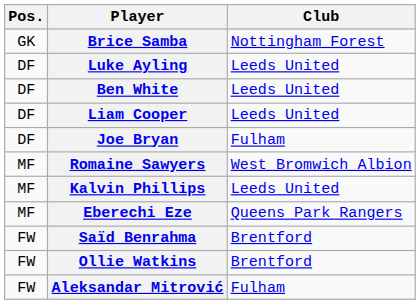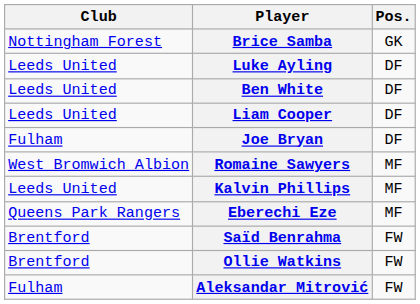columns swapped: Pos. <-> Club
